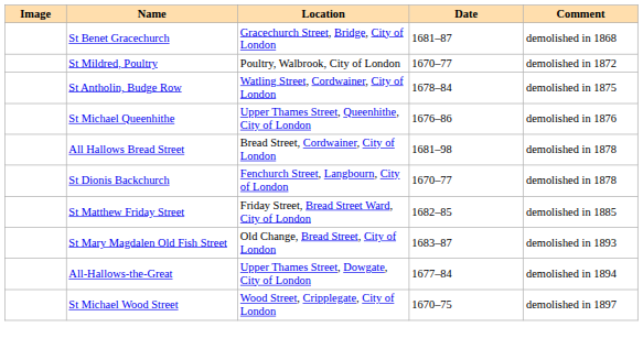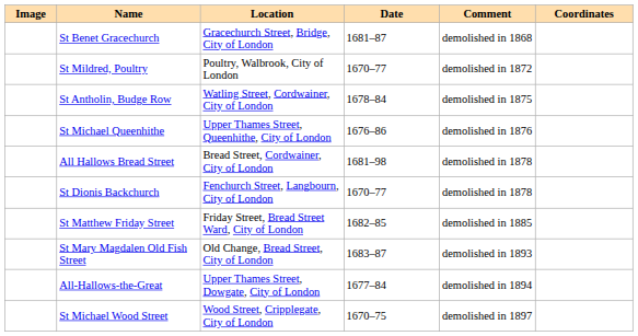+ column: Coordinates
